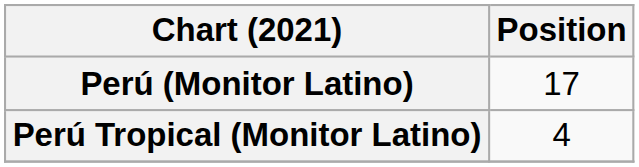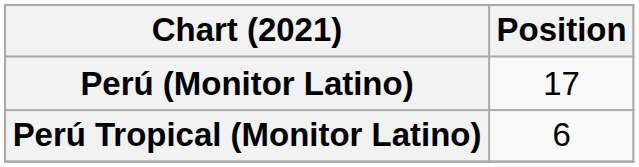Perú Tropical (Monitor Latino) | Position: 4 -> 6
